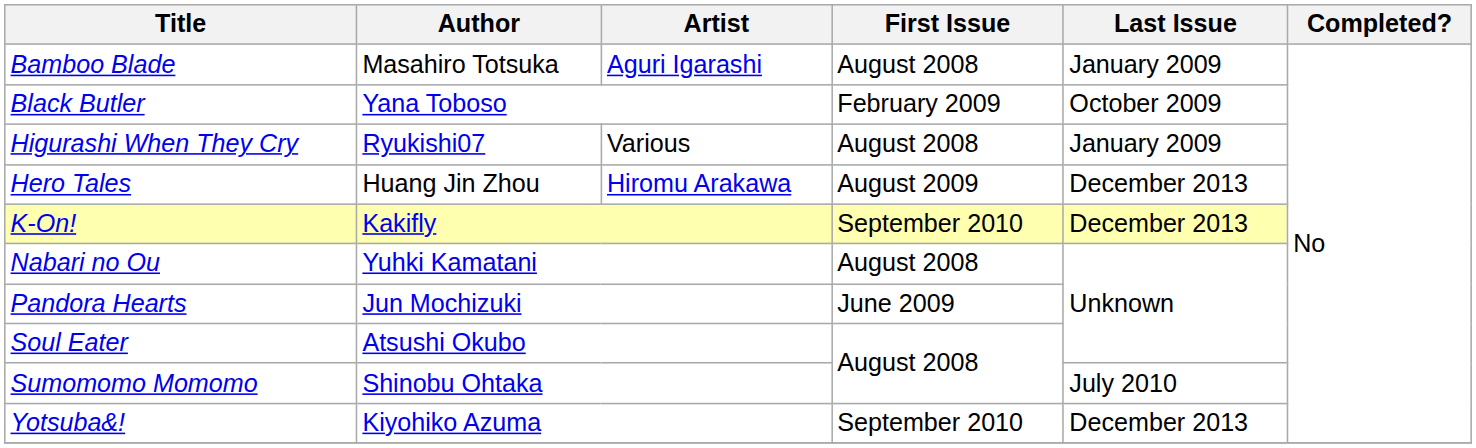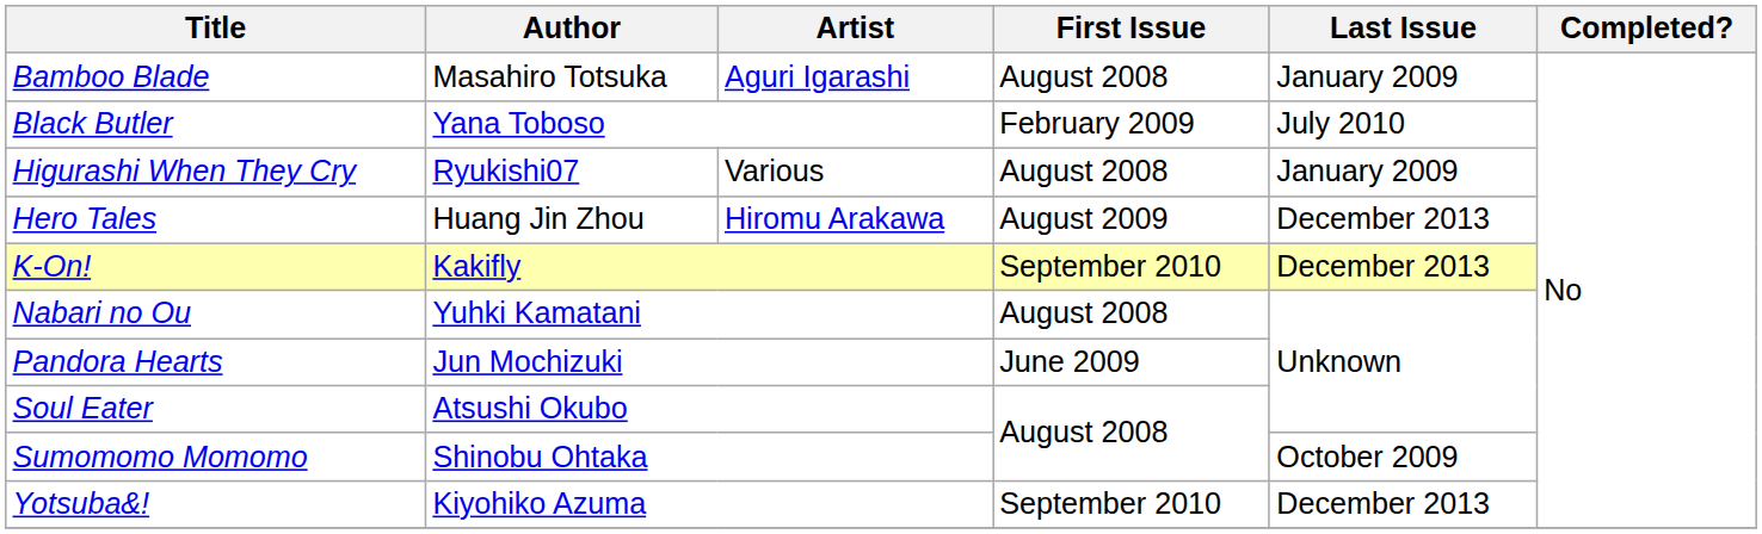Black Butler | Last Issue: October 2009 -> July 2010
Sumomomo Momomo | Last Issue: July 2010 -> October 2009
